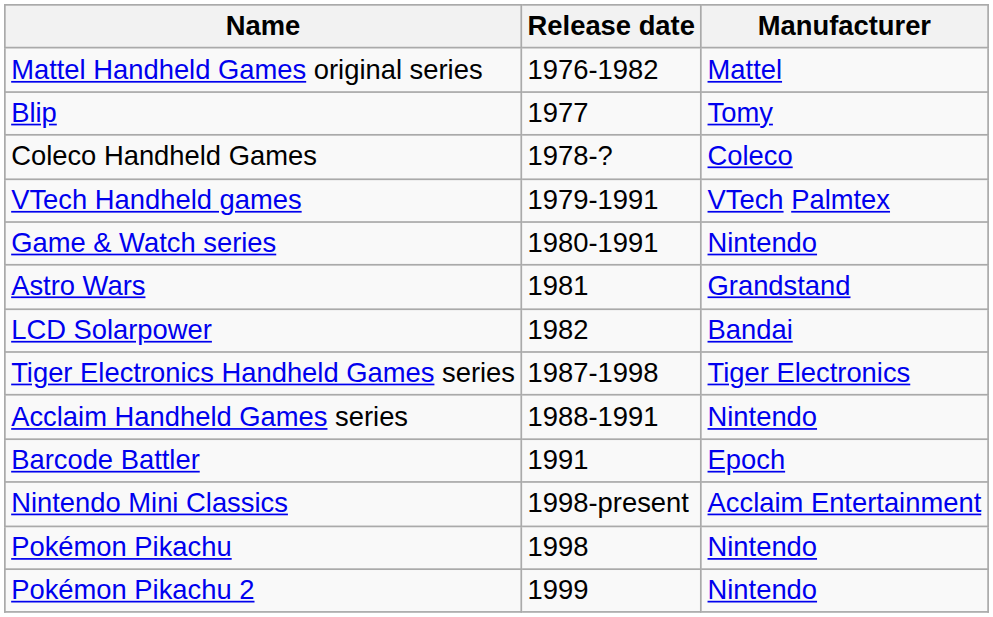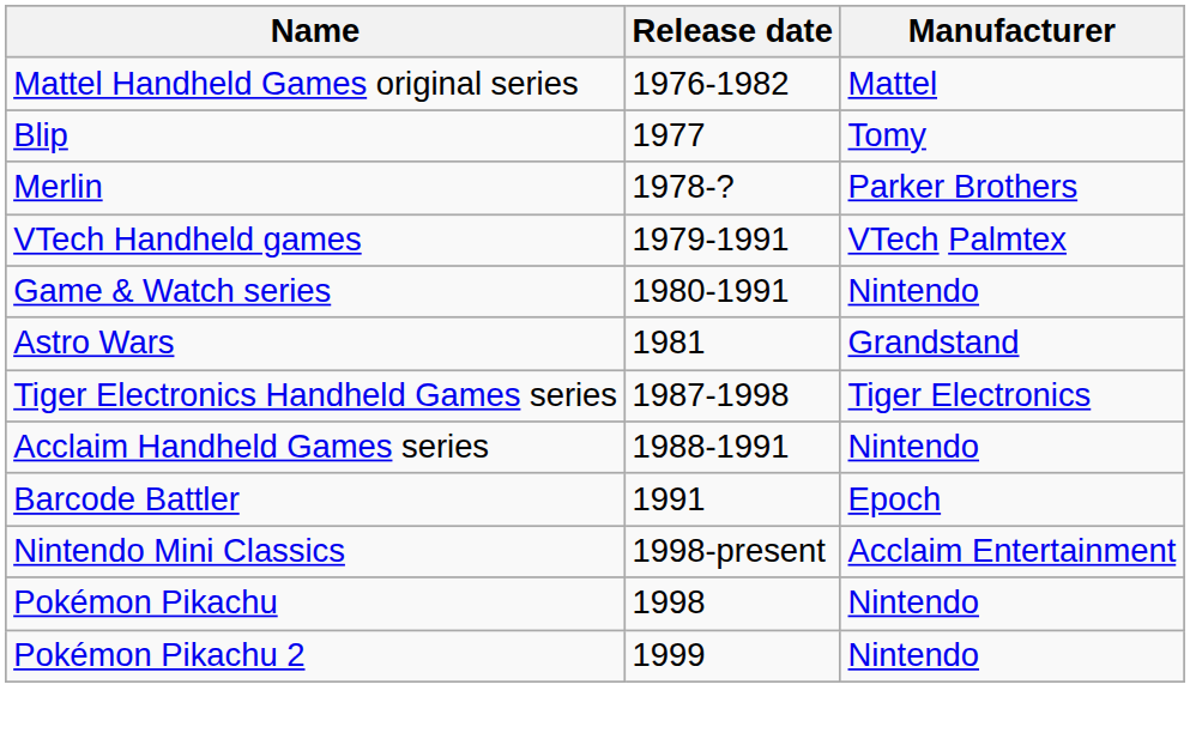- row: Coleco Handheld Games | 1978-? | Coleco
+ row: Merlin | 1978-? | Parker Brothers
- row: LCD Solarpower | 1982 | Bandai
